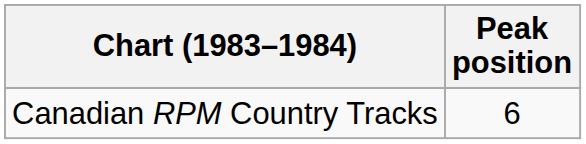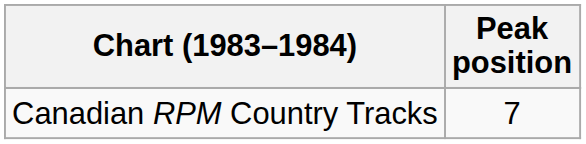Canadian RPM Country Tracks | Peak position: 6 -> 7
